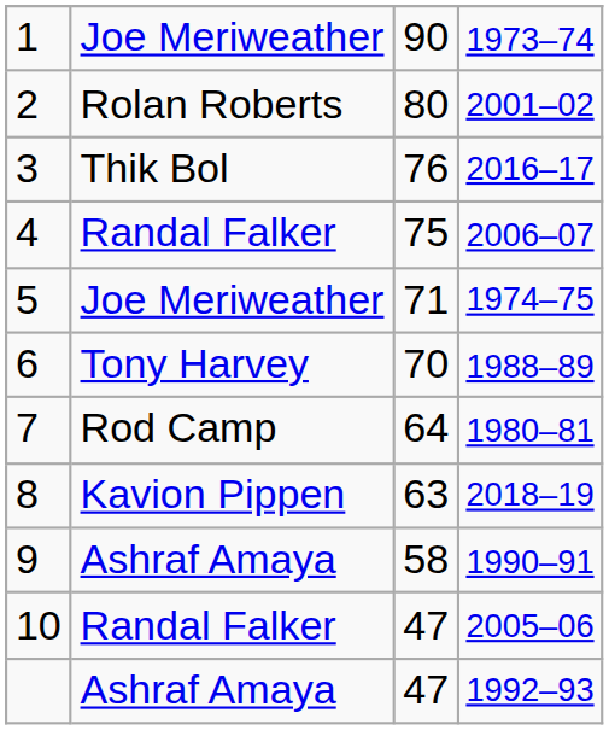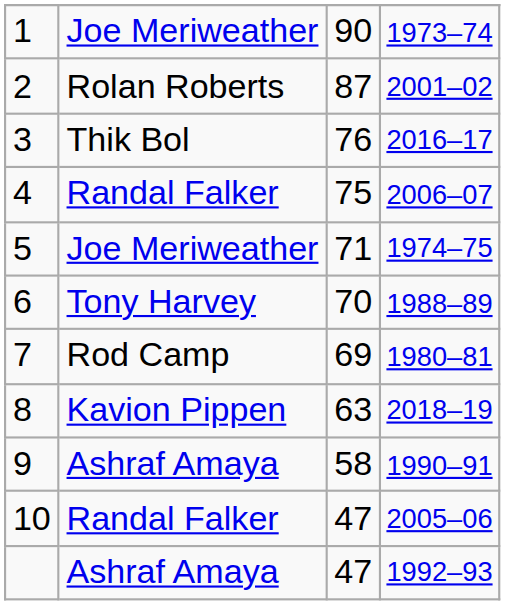2 | column 3: 80 -> 87
7 | column 3: 64 -> 69
